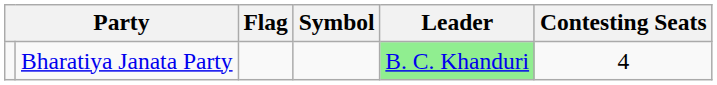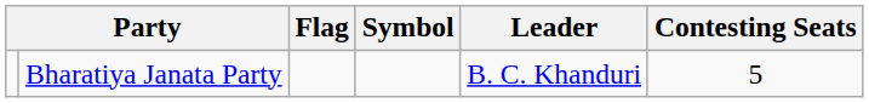Bharatiya Janata Party | Leader: lightgreen background -> no background
Bharatiya Janata Party | Contesting Seats: 4 -> 5
